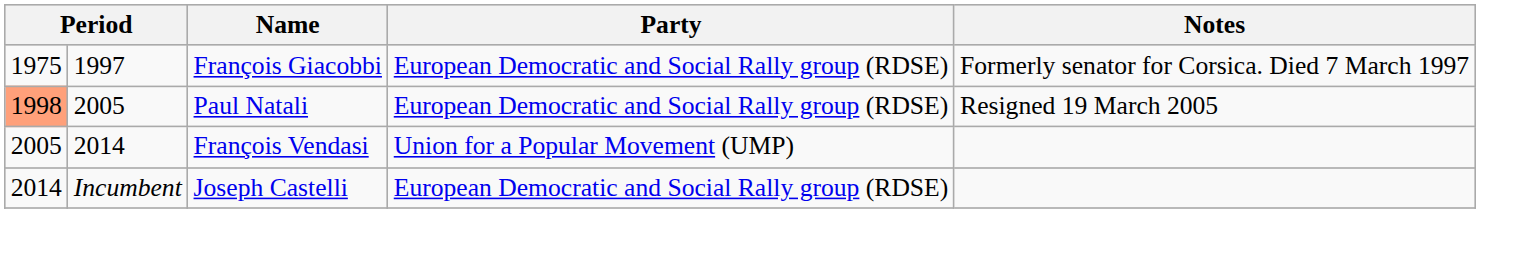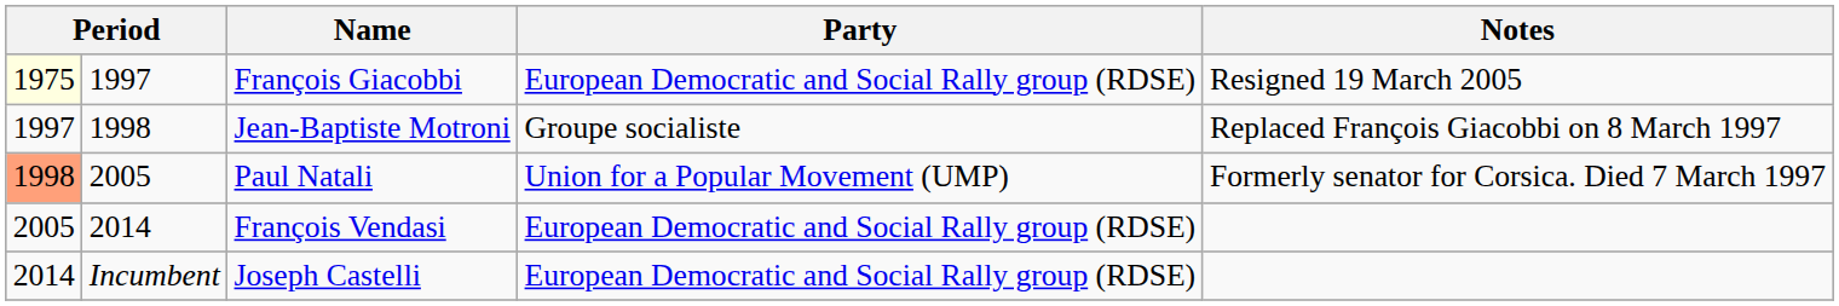François Giacobbi | column 1: no background -> lightyellow background
François Giacobbi | Notes: Formerly senator for Corsica. Died 7 March 1997 -> Resigned 19 March 2005
+ row: 1997 | 1998 | Jean-Baptiste Motroni | Groupe socialiste | Replaced François Giacobbi on 8 March 1997
Paul Natali | Party: European Democratic and Social Rally group (RDSE) -> Union for a Popular Movement (UMP)
Paul Natali | Notes: Resigned 19 March 2005 -> Formerly senator for Corsica. Died 7 March 1997
François Vendasi | Party: Union for a Popular Movement (UMP) -> European Democratic and Social Rally group (RDSE)
